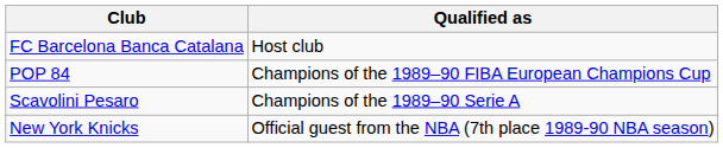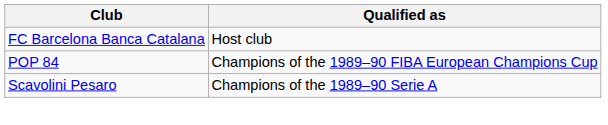- row: New York Knicks | Official guest from the NBA (7th place 1989-90 NBA season)
